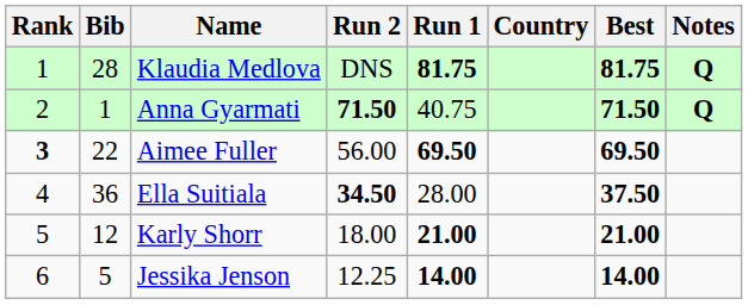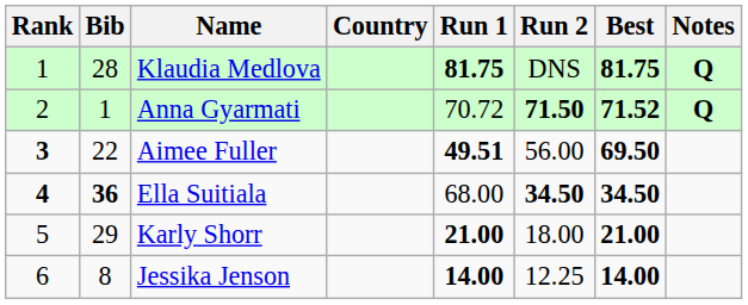columns swapped: Country <-> Run 2
Anna Gyarmati | Run 1: 40.75 -> 70.72
Anna Gyarmati | Best: 71.50 -> 71.52
Aimee Fuller | Run 1: 69.50 -> 49.51
Ella Suitiala | Rank: normal -> bold
Ella Suitiala | Bib: normal -> bold
Ella Suitiala | Run 1: 28.00 -> 68.00
Ella Suitiala | Best: 37.50 -> 34.50
Karly Shorr | Bib: 12 -> 29
Jessika Jenson | Bib: 5 -> 8
